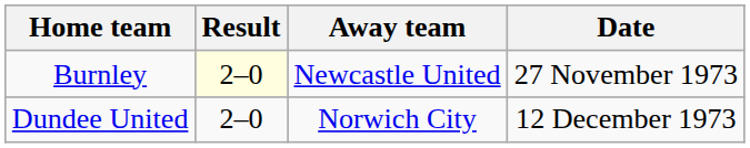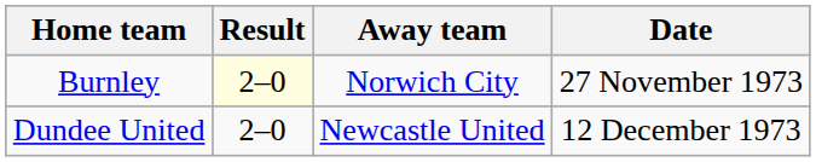Burnley | Away team: Newcastle United -> Norwich City
Dundee United | Away team: Norwich City -> Newcastle United
